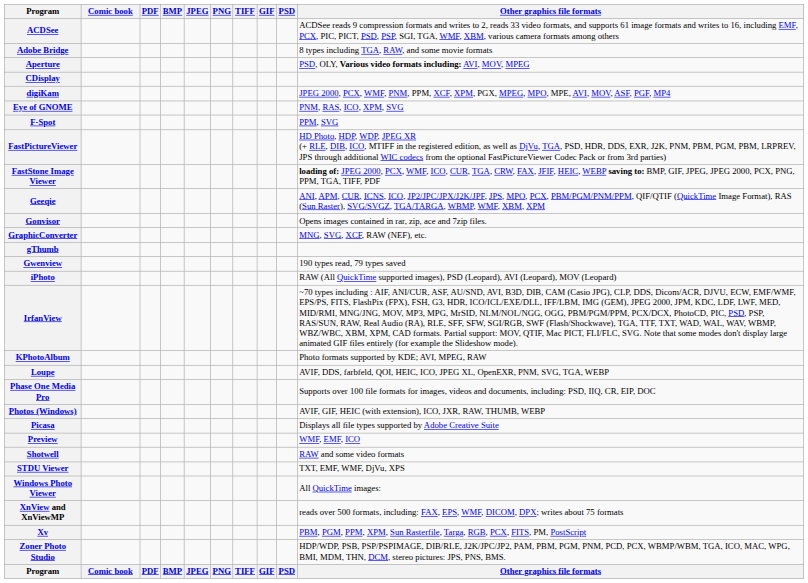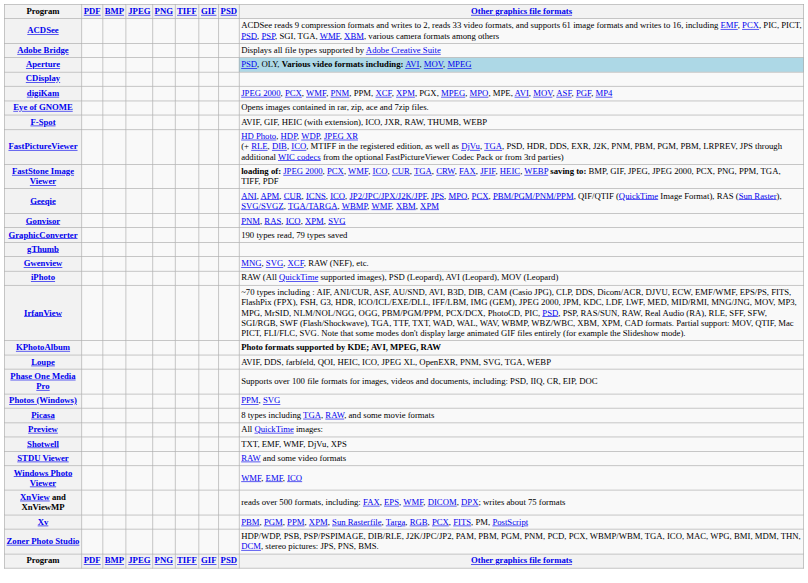- column: Comic book | Comic book
Adobe Bridge | Other graphics file formats: 8 types including TGA, RAW, and some movie formats -> Displays all file types supported by Adobe Creative Suite
Aperture | Other graphics file formats: no background -> lightblue background
Eye of GNOME | Other graphics file formats: PNM, RAS, ICO, XPM, SVG -> Opens images contained in rar, zip, ace and 7zip files.
F-Spot | Other graphics file formats: PPM, SVG -> AVIF, GIF, HEIC (with extension), ICO, JXR, RAW, THUMB, WEBP
Gonvisor | Other graphics file formats: Opens images contained in rar, zip, ace and 7zip files. -> PNM, RAS, ICO, XPM, SVG
GraphicConverter | Other graphics file formats: MNG, SVG, XCF, RAW (NEF), etc. -> 190 types read, 79 types saved
Gwenview | Other graphics file formats: 190 types read, 79 types saved -> MNG, SVG, XCF, RAW (NEF), etc.
KPhotoAlbum | Other graphics file formats: normal -> bold
Photos (Windows) | Other graphics file formats: AVIF, GIF, HEIC (with extension), ICO, JXR, RAW, THUMB, WEBP -> PPM, SVG
Picasa | Other graphics file formats: Displays all file types supported by Adobe Creative Suite -> 8 types including TGA, RAW, and some movie formats
Preview | Other graphics file formats: WMF, EMF, ICO -> All QuickTime images:
Shotwell | Other graphics file formats: RAW and some video formats -> TXT, EMF, WMF, DjVu, XPS
STDU Viewer | Other graphics file formats: TXT, EMF, WMF, DjVu, XPS -> RAW and some video formats
Windows Photo Viewer | Other graphics file formats: All QuickTime images: -> WMF, EMF, ICO
